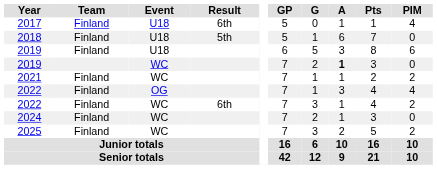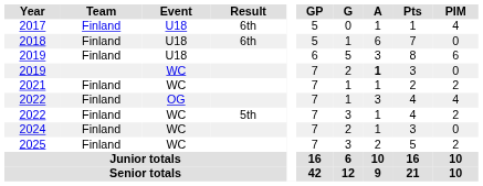2018 | Result: 5th -> 6th
2022 / WC | Result: 6th -> 5th
